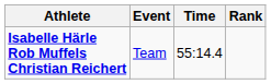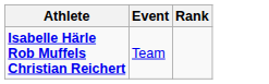- column: Time | 55:14.4
